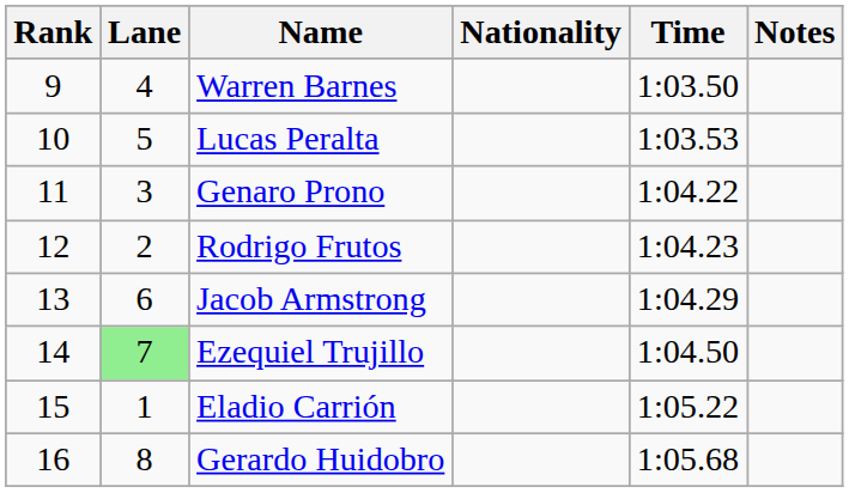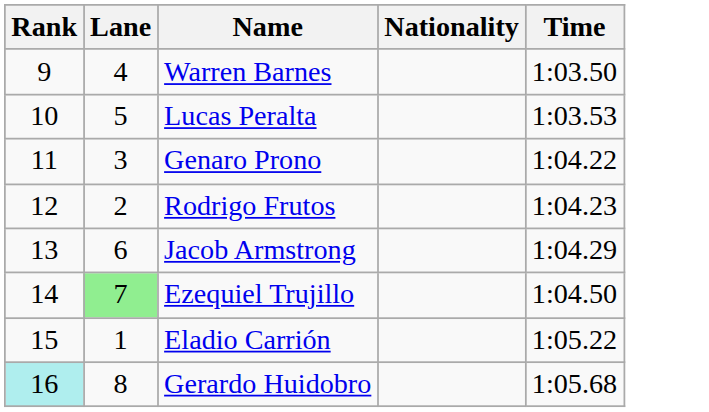- column: Notes
Gerardo Huidobro | Rank: no background -> paleturquoise background
